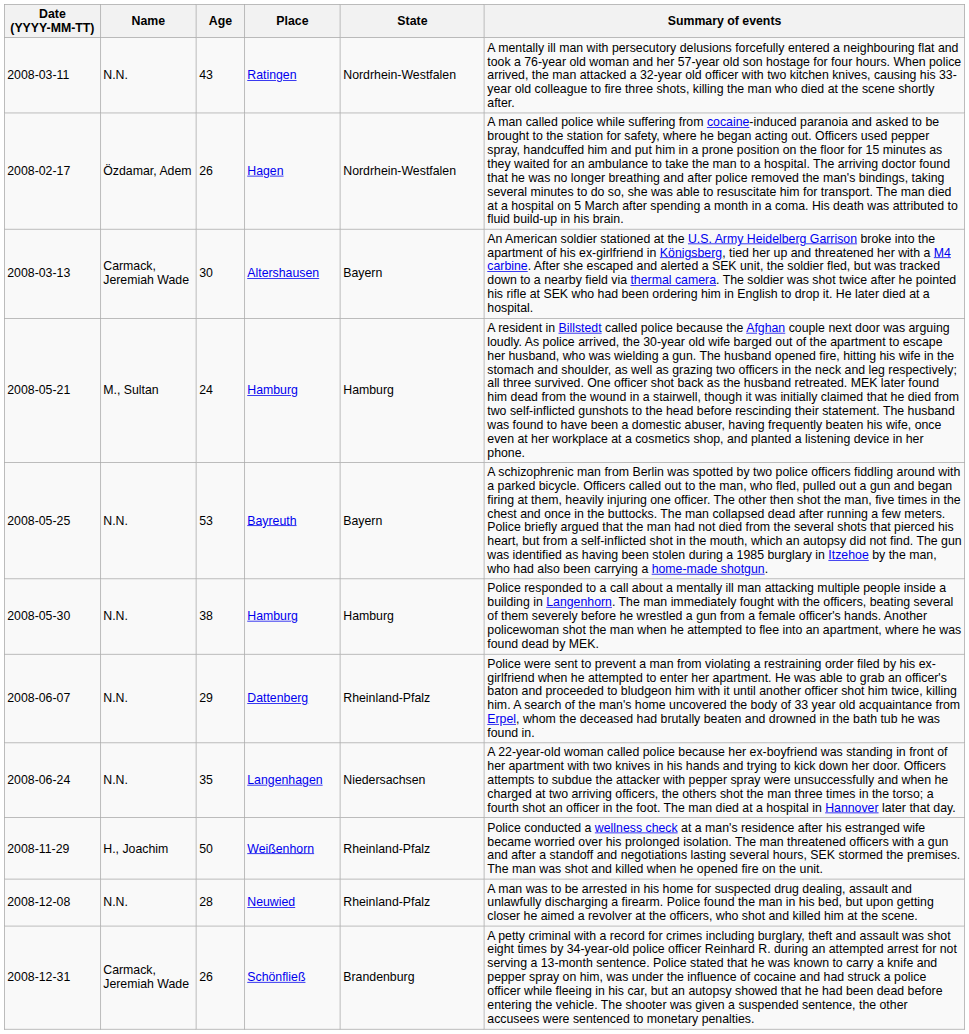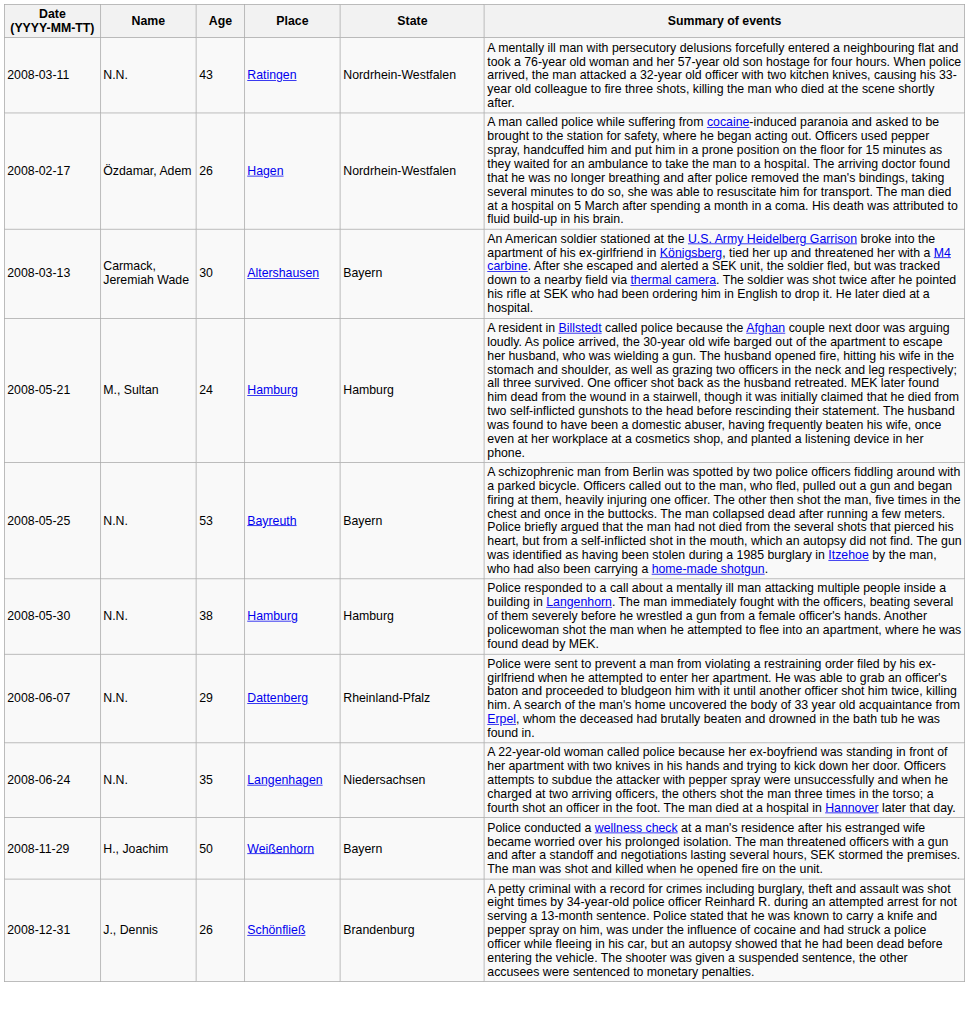Weißenhorn | State: Rheinland-Pfalz -> Bayern
- row: 2008-12-08 | N.N. | 28 | Neuwied | Rheinland-Pfalz | A man was to be arrested in his home for suspected drug dealing, assault and unlawfully discharging a firearm. Police found the man in his bed, but upon getting closer he aimed a revolver at the officers, who shot and killed him at the scene.
Schönfließ | Name: Carmack, Jeremiah Wade -> J., Dennis
